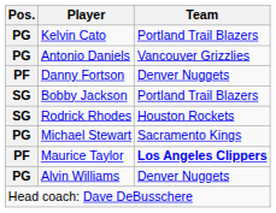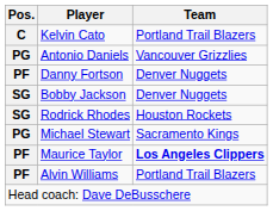Kelvin Cato | Pos.: PG -> C
Bobby Jackson | Team: Portland Trail Blazers -> Denver Nuggets
Alvin Williams | Pos.: PG -> PF
Alvin Williams | Team: Denver Nuggets -> Portland Trail Blazers
